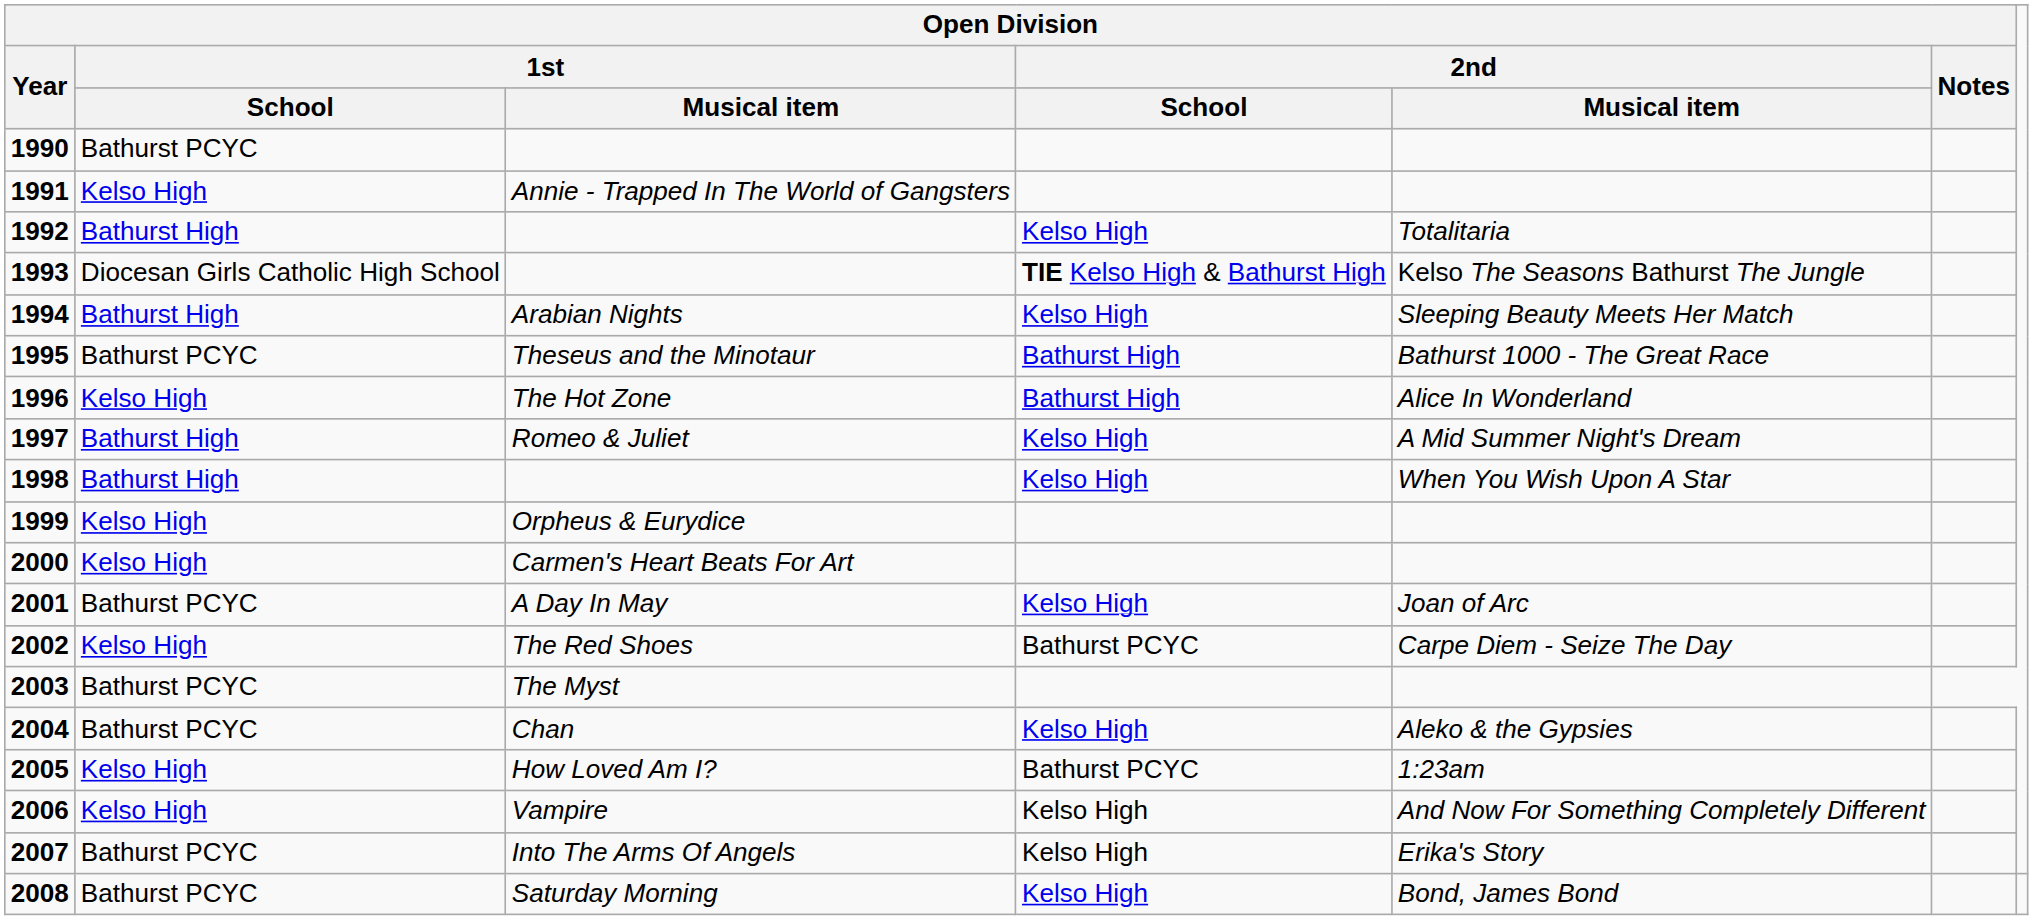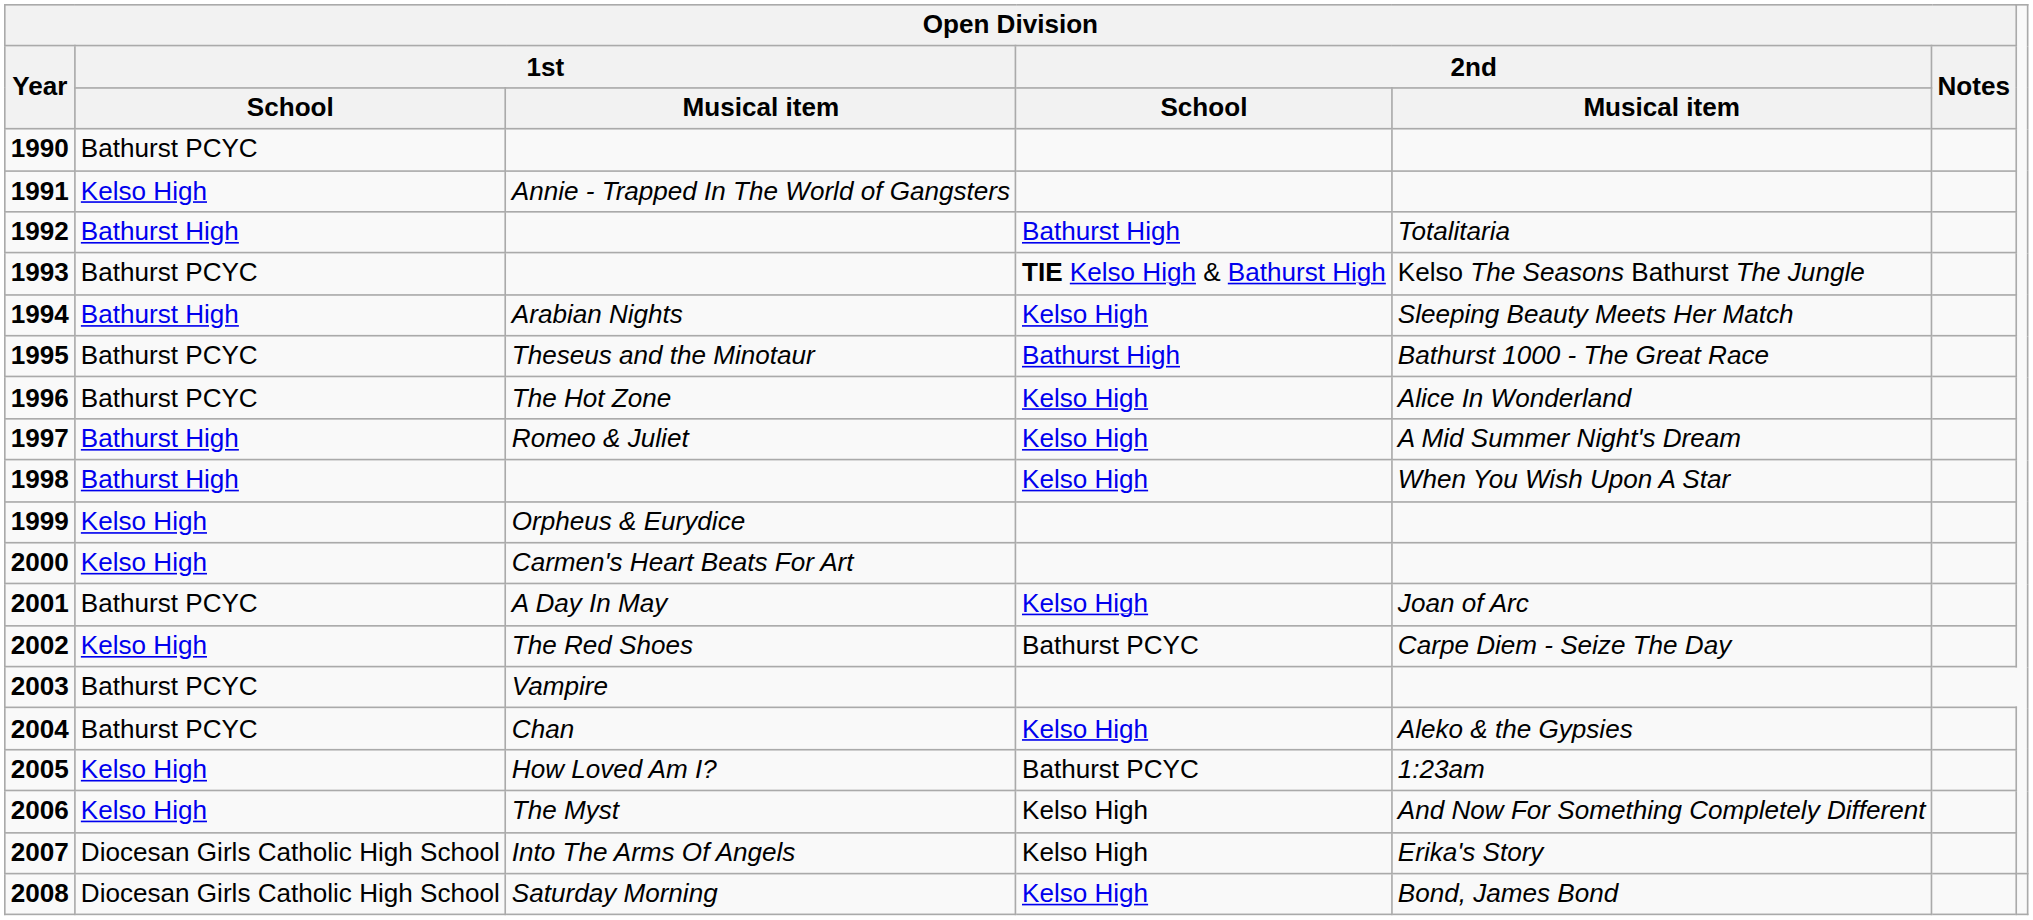1992 | Open Division / 2nd / School: Kelso High -> Bathurst High
1993 | Open Division / 1st / School: Diocesan Girls Catholic High School -> Bathurst PCYC
1996 | Open Division / 1st / School: Kelso High -> Bathurst PCYC
1996 | Open Division / 2nd / School: Bathurst High -> Kelso High
2003 | Open Division / 1st / Musical item: The Myst -> Vampire
2006 | Open Division / 1st / Musical item: Vampire -> The Myst
2007 | Open Division / 1st / School: Bathurst PCYC -> Diocesan Girls Catholic High School
2008 | Open Division / 1st / School: Bathurst PCYC -> Diocesan Girls Catholic High School
